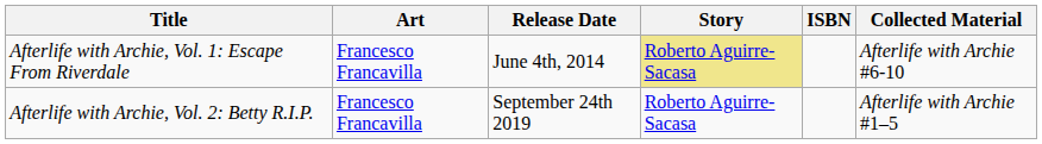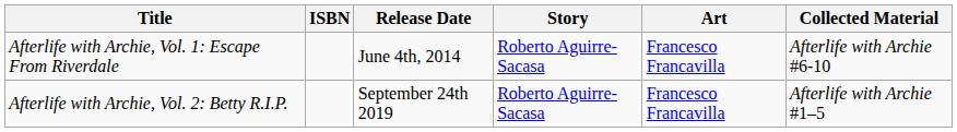columns swapped: ISBN <-> Art
Afterlife with Archie, Vol. 1: Escape From Riverdale | Story: khaki background -> no background
